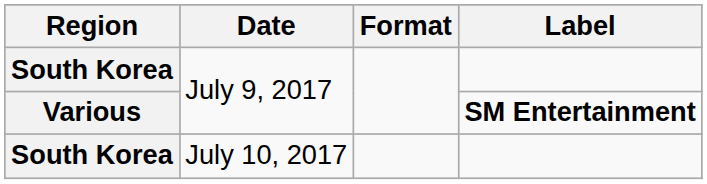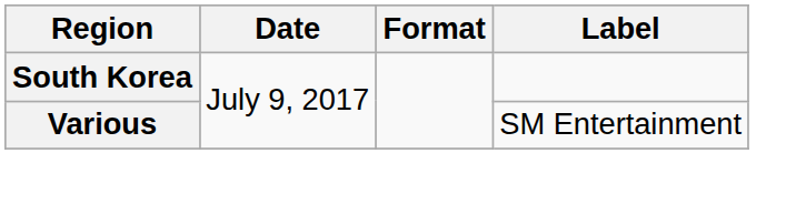Various | Label: bold -> normal
- row: South Korea | July 10, 2017
